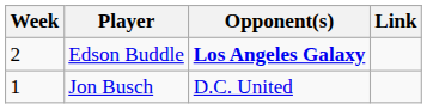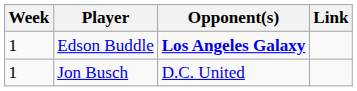Edson Buddle | Week: 2 -> 1
